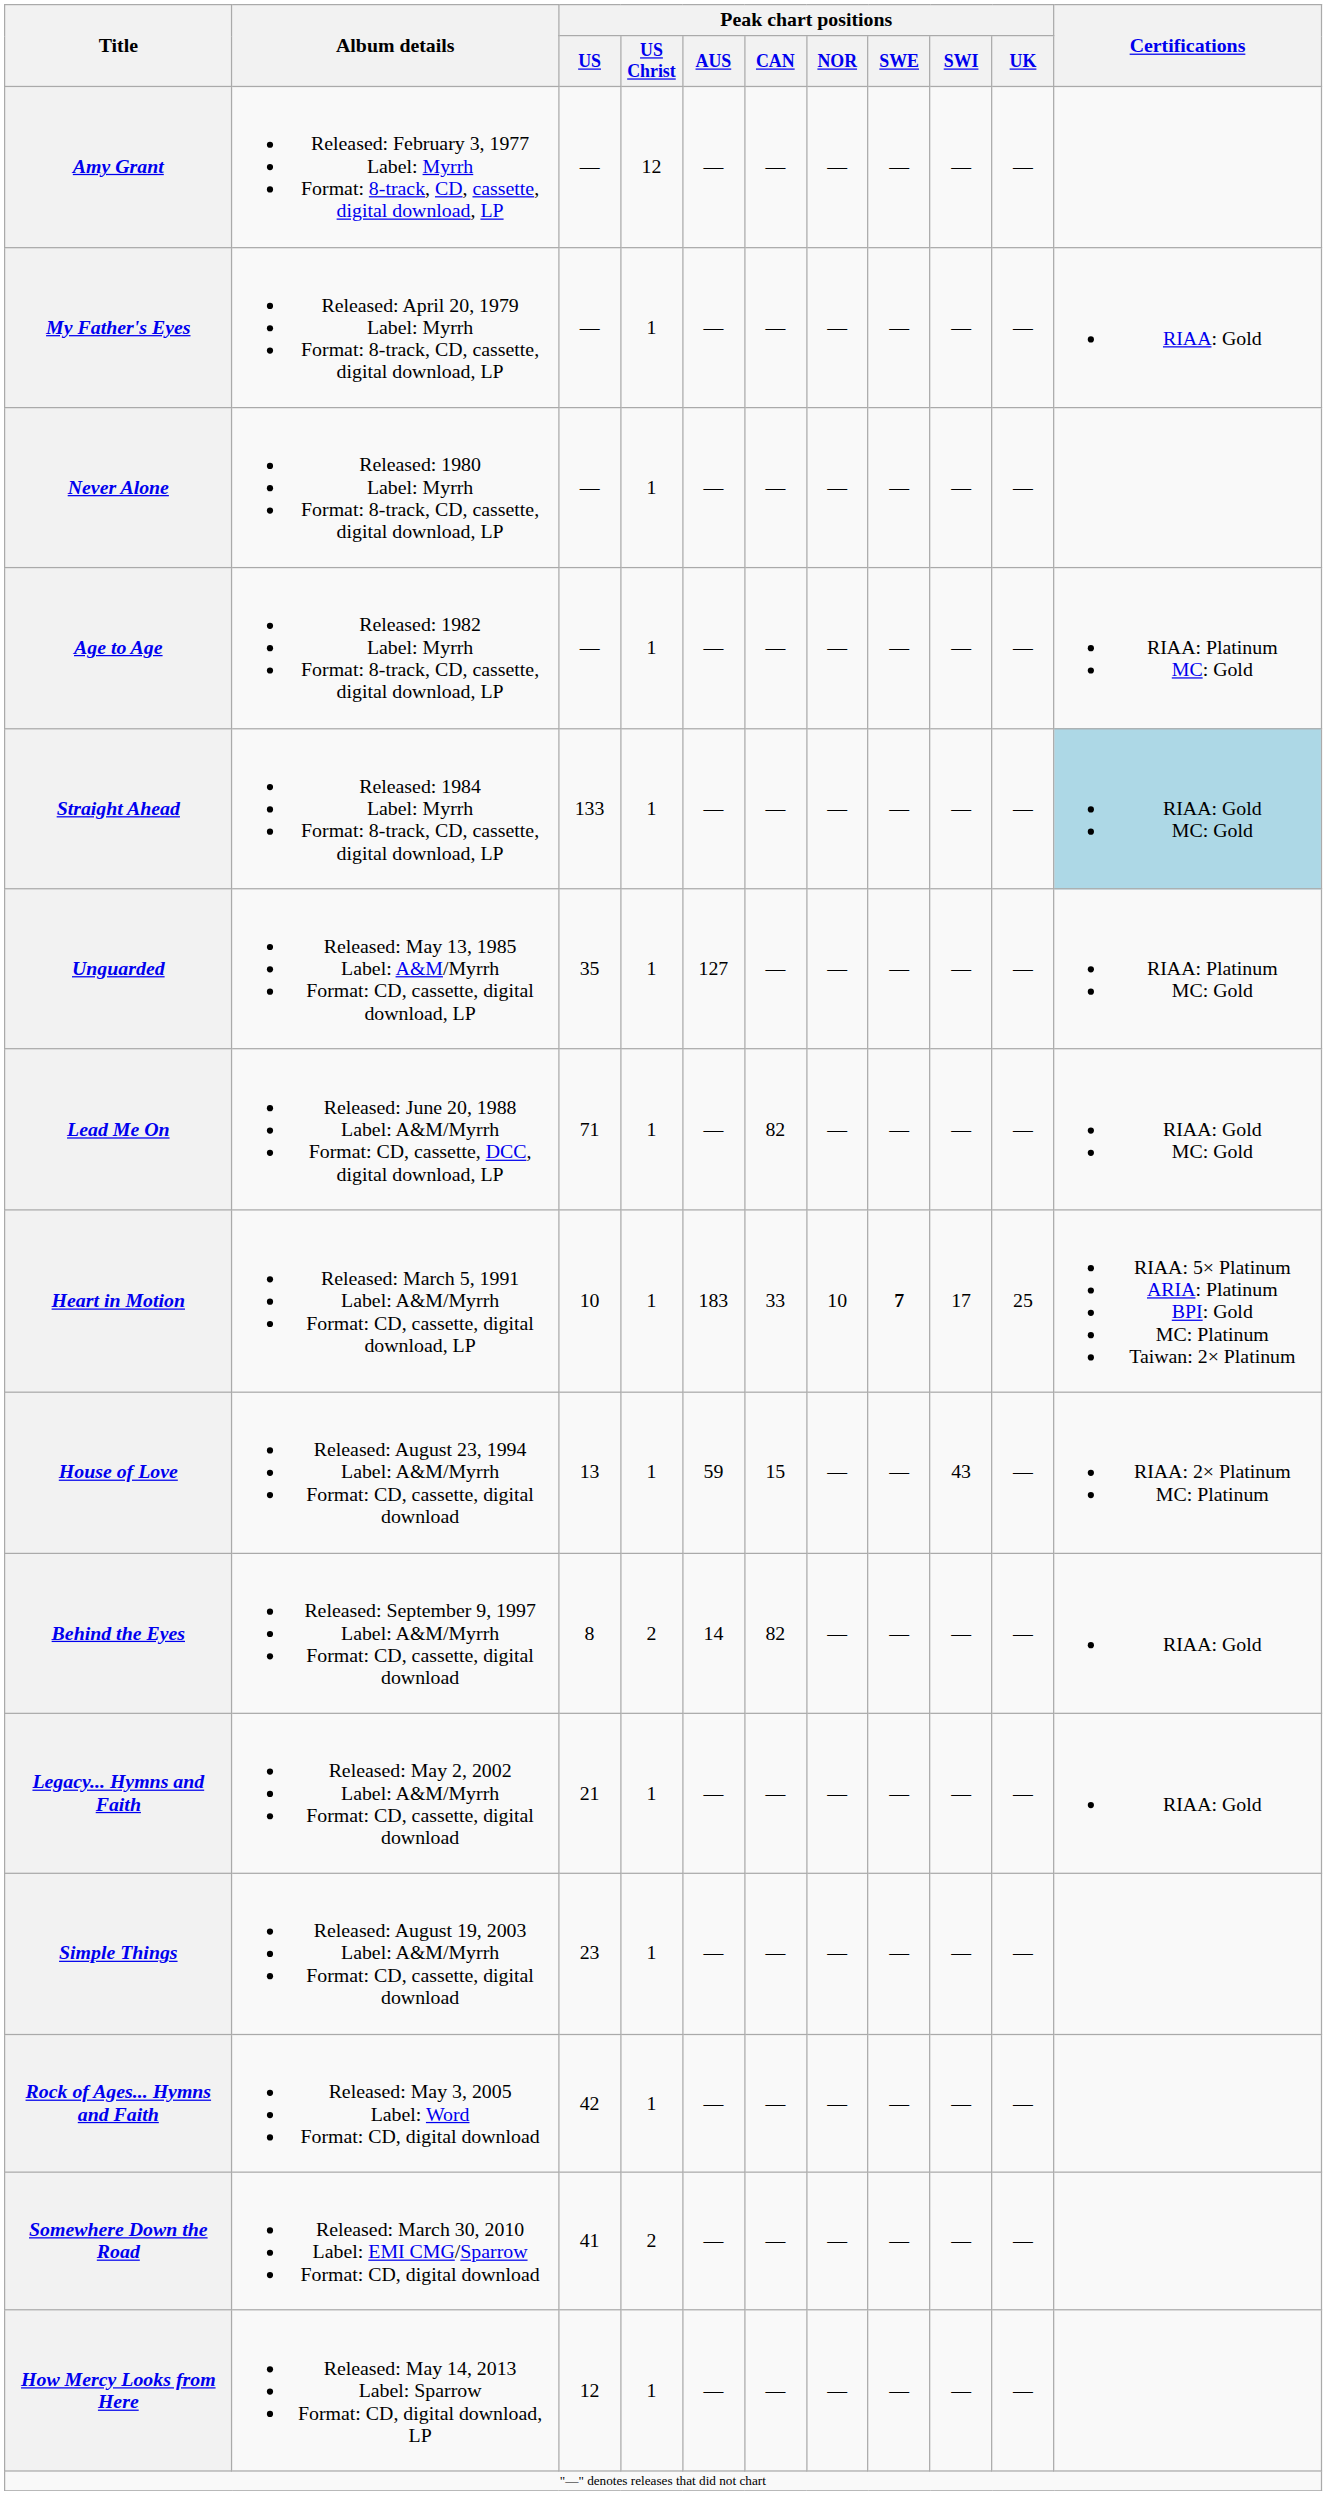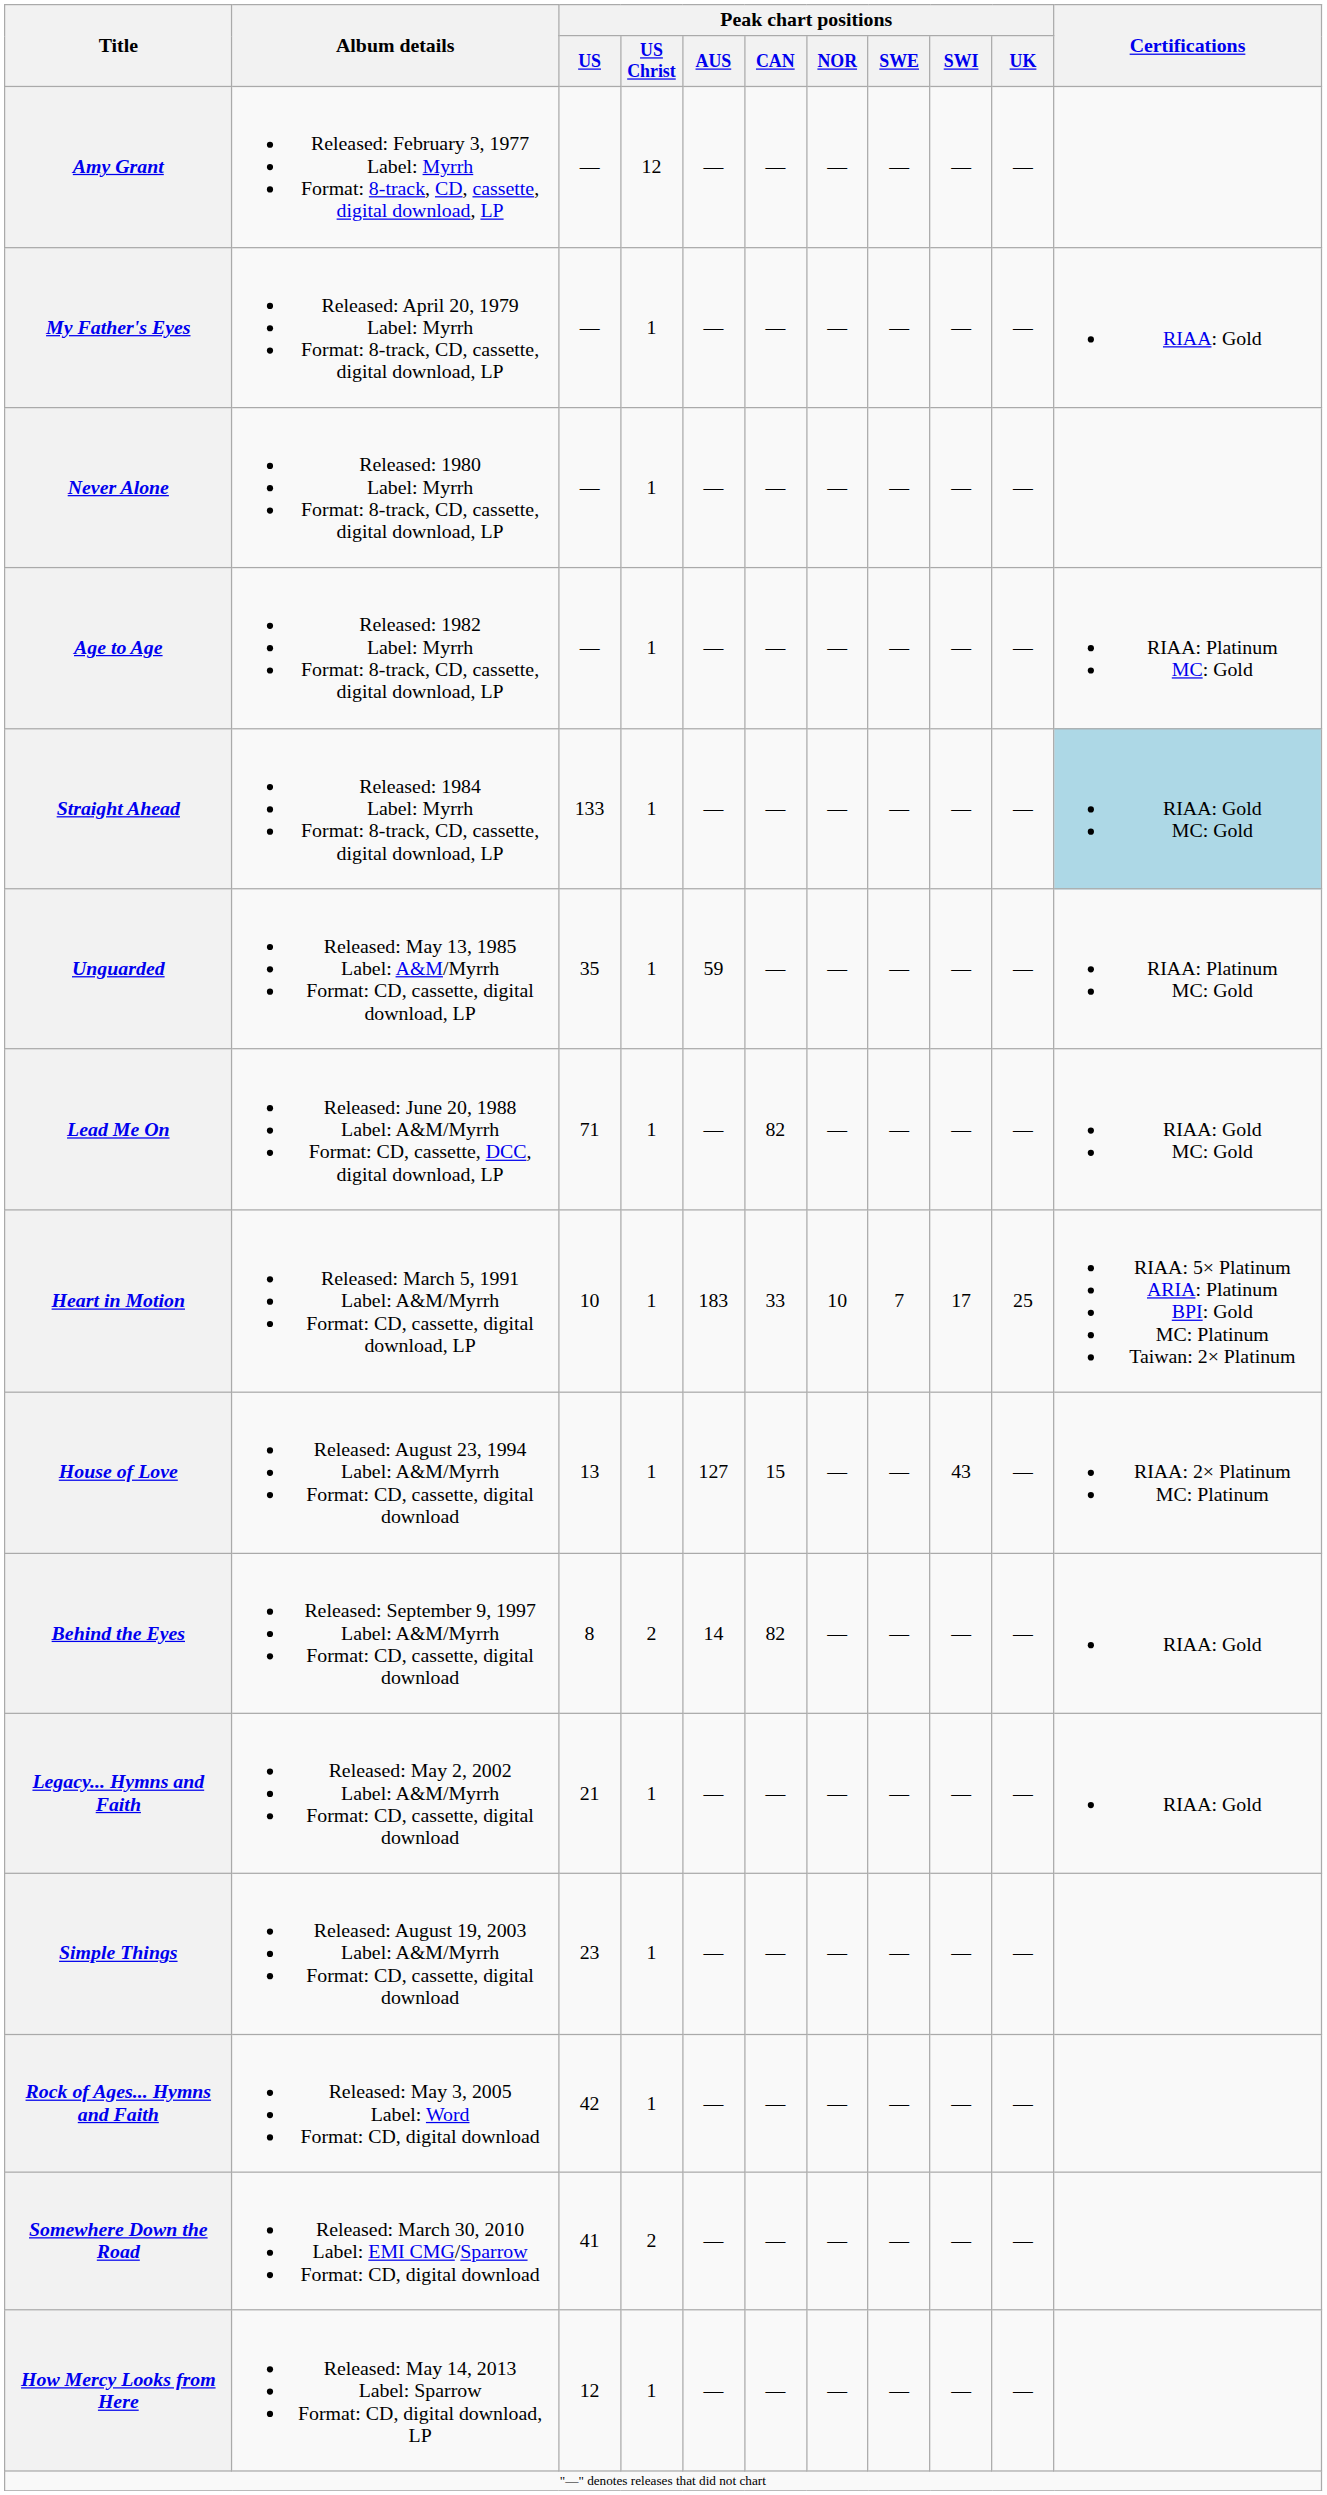Unguarded | Peak chart positions / AUS: 127 -> 59
Heart in Motion | Peak chart positions / SWE: bold -> normal
House of Love | Peak chart positions / AUS: 59 -> 127
